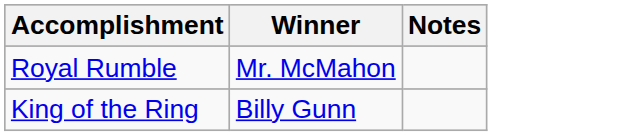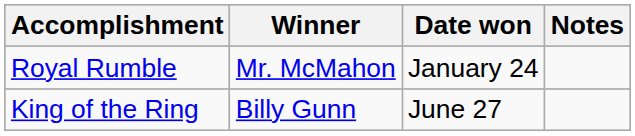+ column: Date won | January 24 | June 27
